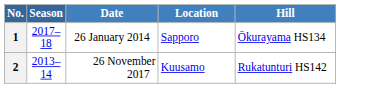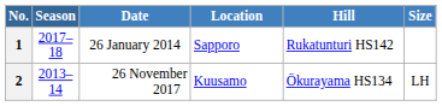+ column: Size | LH
1 | Hill: Ōkurayama HS134 -> Rukatunturi HS142
2 | Hill: Rukatunturi HS142 -> Ōkurayama HS134
